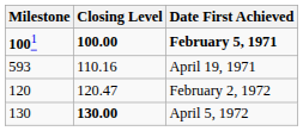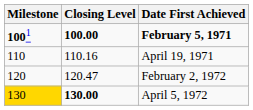April 19, 1971 | Milestone: 593 -> 110
April 5, 1972 | Milestone: no background -> gold background
